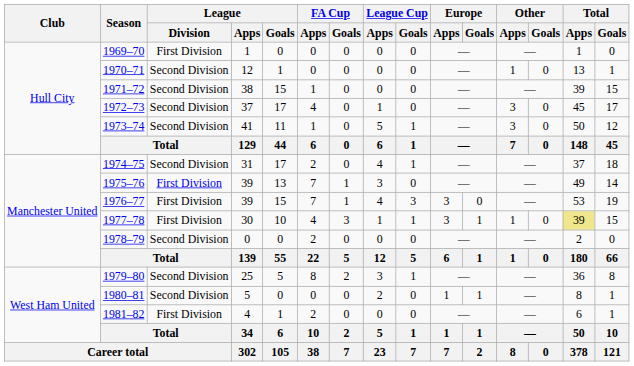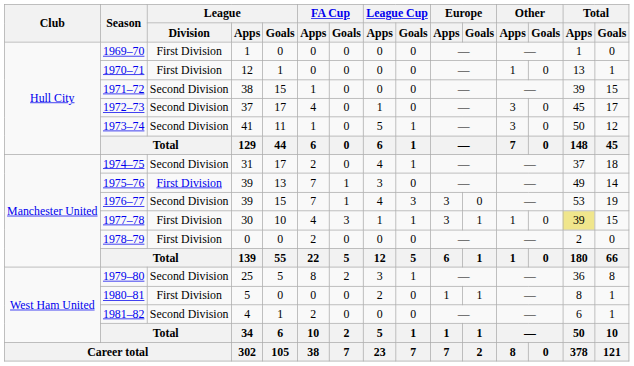1970–71 | League / Division: Second Division -> First Division
1976–77 | League / Division: First Division -> Second Division
1978–79 | League / Division: Second Division -> First Division
1980–81 | League / Division: Second Division -> First Division
1981–82 | League / Division: First Division -> Second Division
